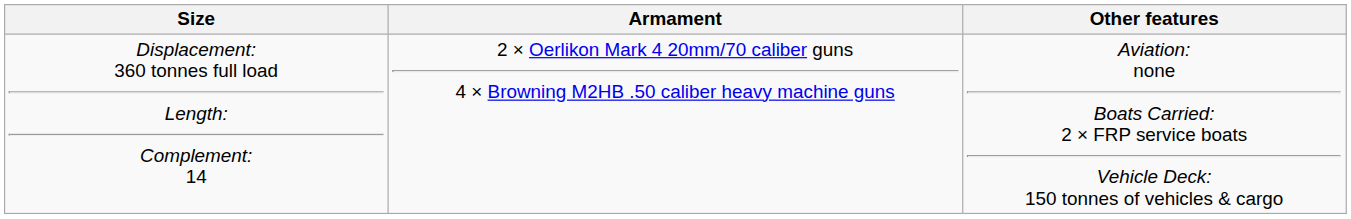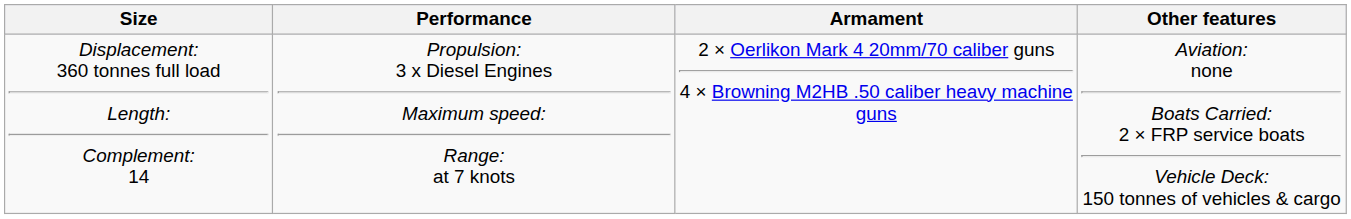+ column: Performance | Propulsion: 3 x Diesel Engines Maximum speed: Range: at 7 knots
